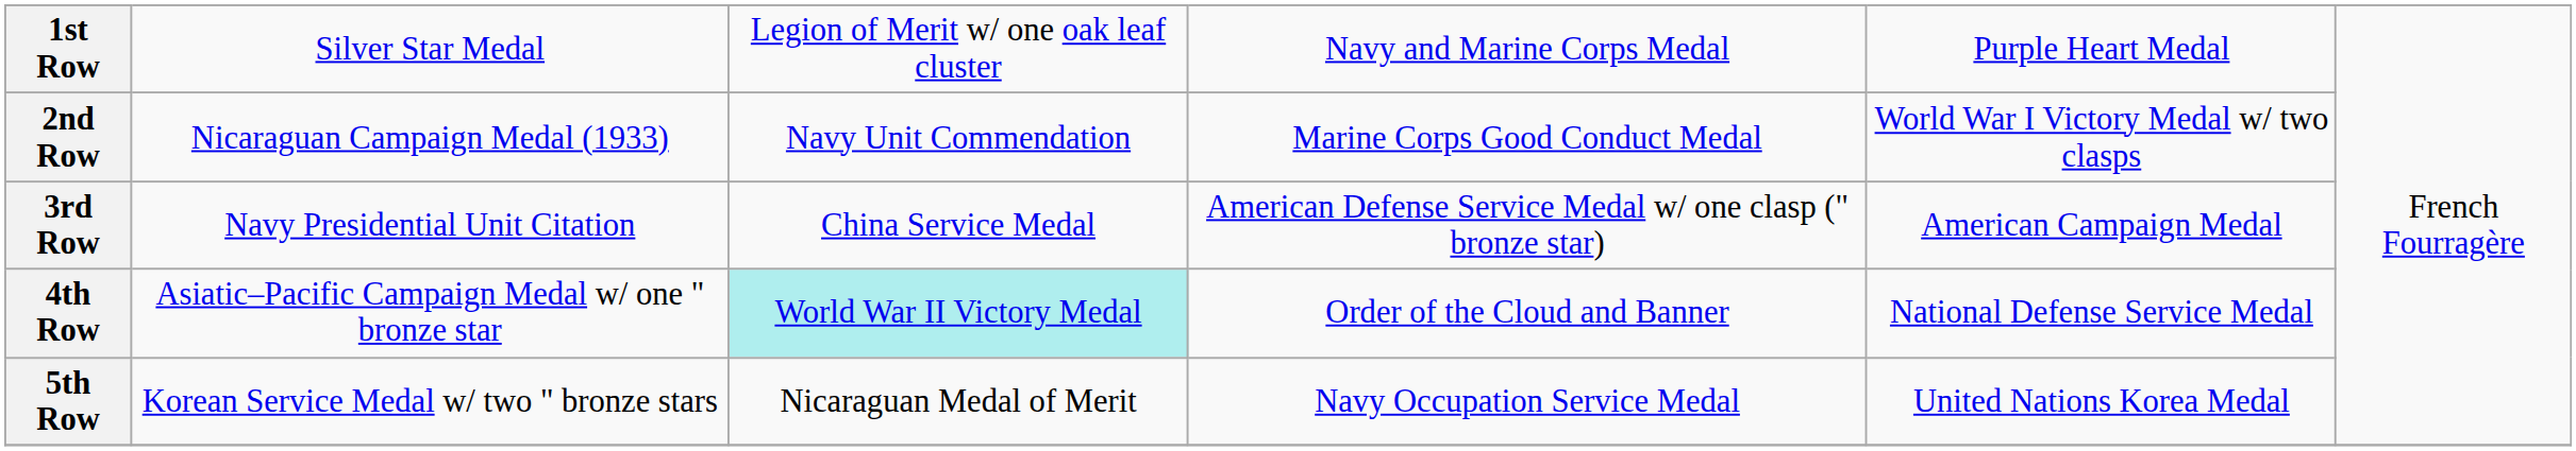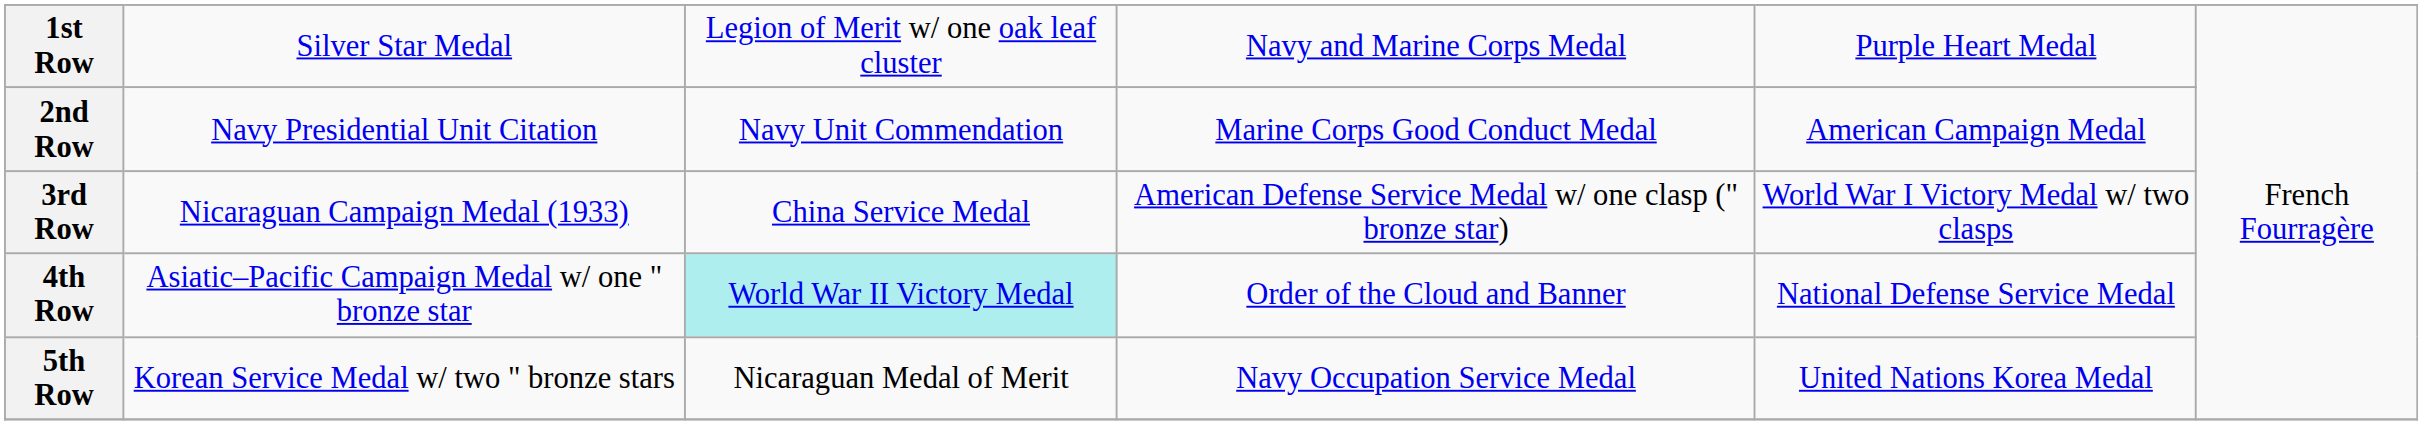2nd Row | column 2: Nicaraguan Campaign Medal (1933) -> Navy Presidential Unit Citation
2nd Row | column 5: World War I Victory Medal w/ two clasps -> American Campaign Medal
3rd Row | column 2: Navy Presidential Unit Citation -> Nicaraguan Campaign Medal (1933)
3rd Row | column 5: American Campaign Medal -> World War I Victory Medal w/ two clasps
